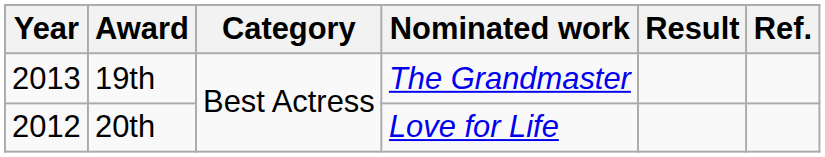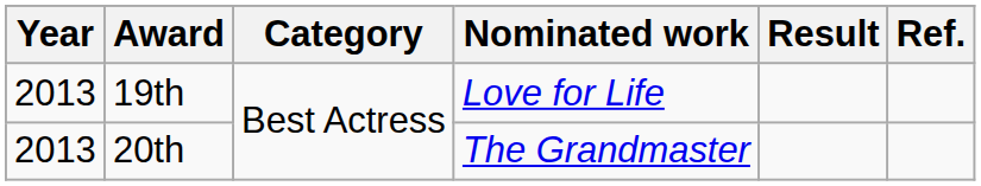19th | Nominated work: The Grandmaster -> Love for Life
20th | Year: 2012 -> 2013
20th | Nominated work: Love for Life -> The Grandmaster
